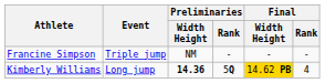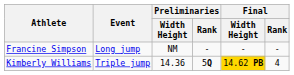Francine Simpson | Event: Triple jump -> Long jump
Kimberly Williams | Event: Long jump -> Triple jump
Kimberly Williams | Preliminaries / Width Height: bold -> normal
